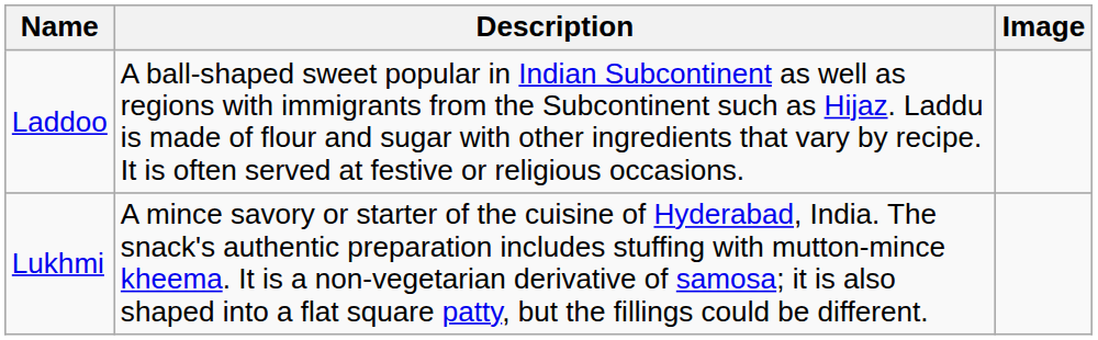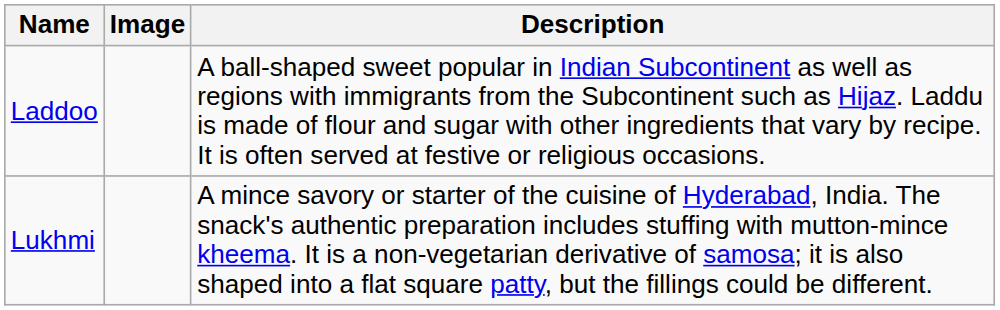columns swapped: Image <-> Description
